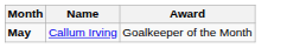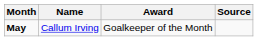+ column: Source
